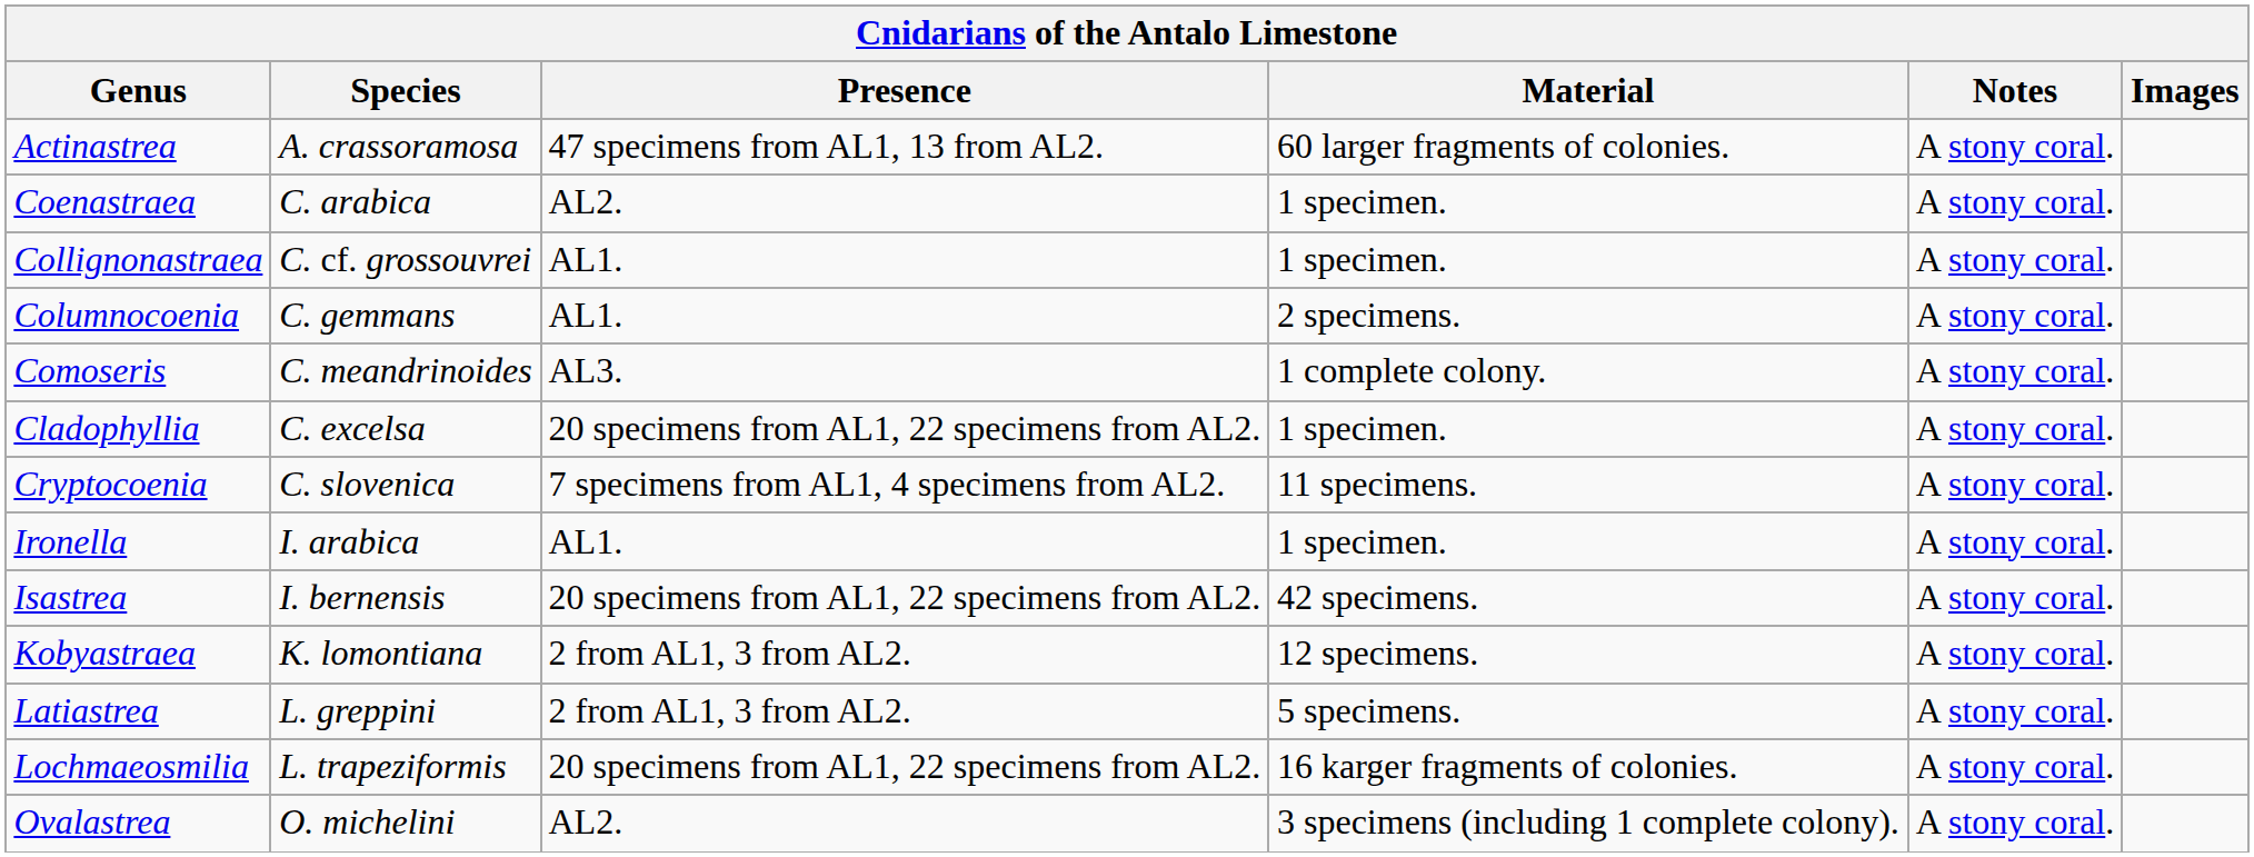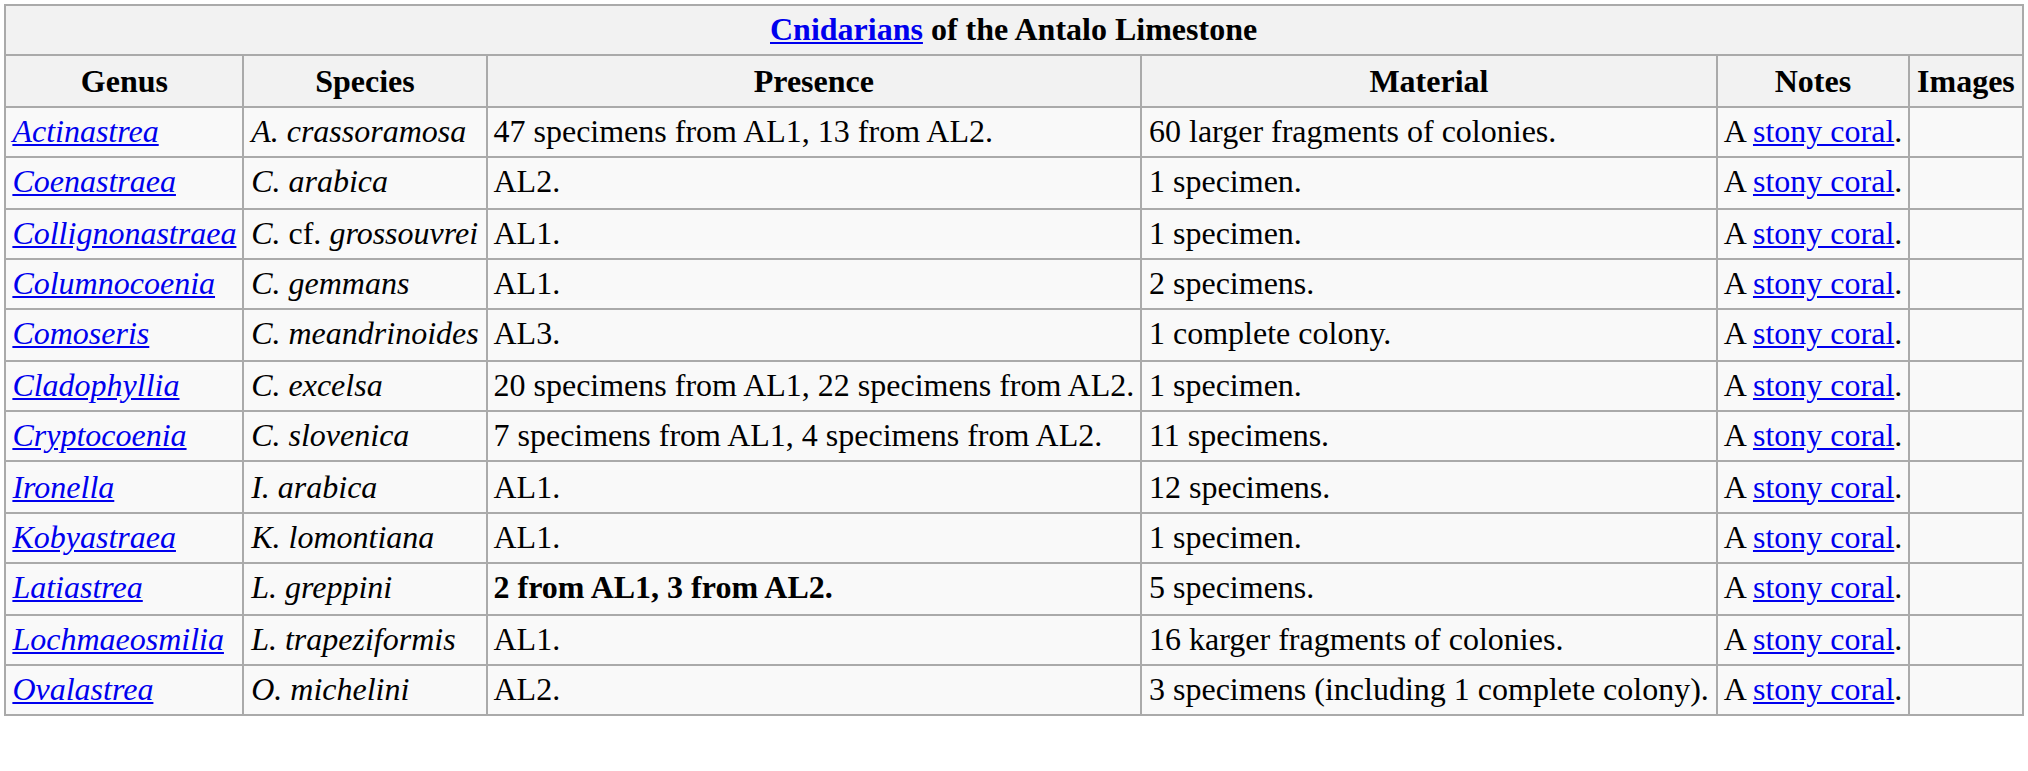Ironella | Material: 1 specimen. -> 12 specimens.
- row: Isastrea | I. bernensis | 20 specimens from AL1, 22 specimens from AL2. | 42 specimens. | A stony coral.
Kobyastraea | Presence: 2 from AL1, 3 from AL2. -> AL1.
Kobyastraea | Material: 12 specimens. -> 1 specimen.
Latiastrea | Presence: normal -> bold
Lochmaeosmilia | Presence: 20 specimens from AL1, 22 specimens from AL2. -> AL1.
